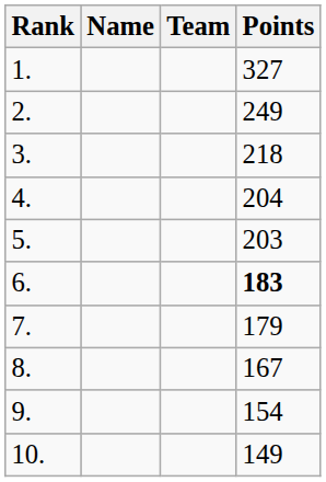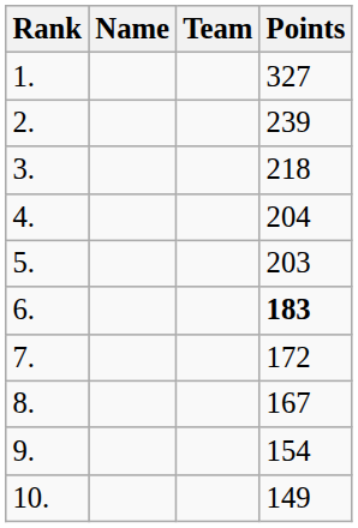2. | Points: 249 -> 239
7. | Points: 179 -> 172
